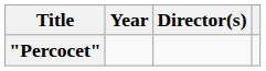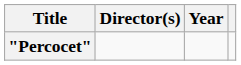columns swapped: Year <-> Director(s)
